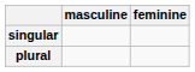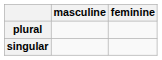rows swapped: singular <-> plural
